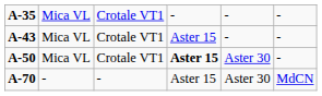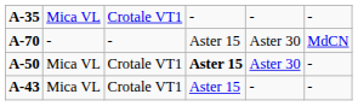rows swapped: A-43 <-> A-70
